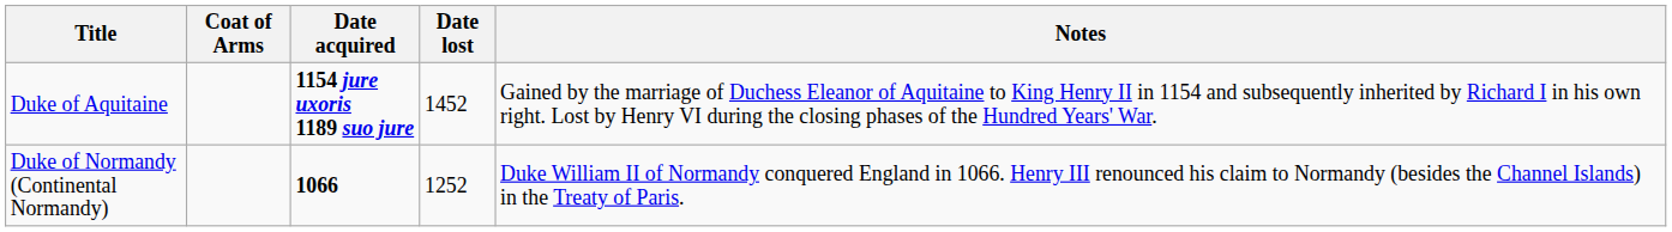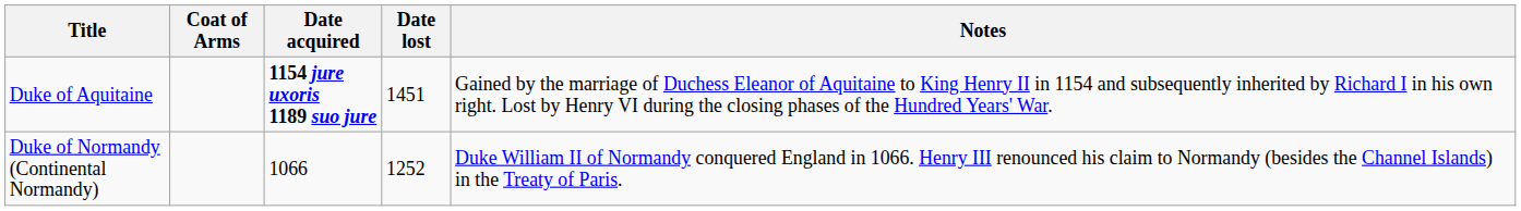Duke of Aquitaine | Date lost: 1452 -> 1451
Duke of Normandy (Continental Normandy) | Date acquired: bold -> normal
